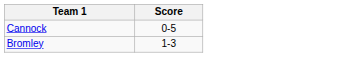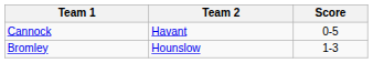+ column: Team 2 | Havant | Hounslow
